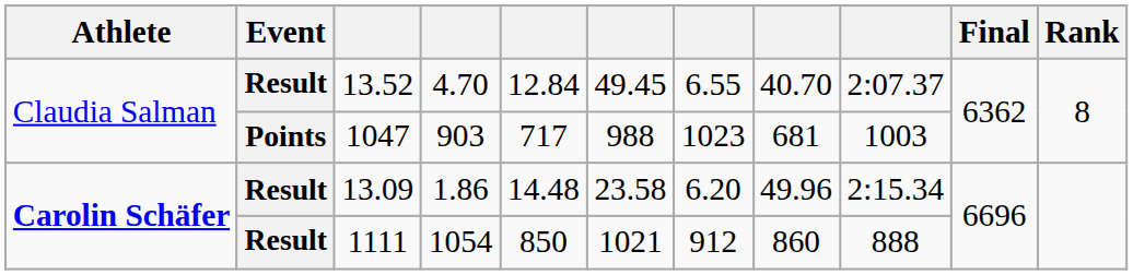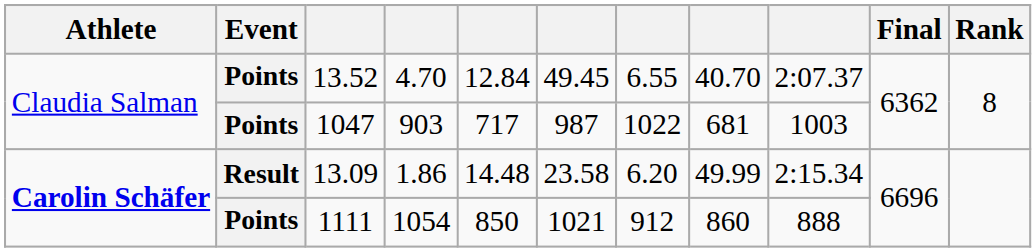13.52 | Event: Result -> Points
1047 | column 6: 988 -> 987
1047 | column 7: 1023 -> 1022
13.09 | column 8: 49.96 -> 49.99
1111 | Event: Result -> Points
